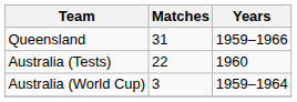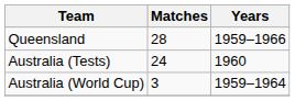Queensland | Matches: 31 -> 28
Australia (Tests) | Matches: 22 -> 24
